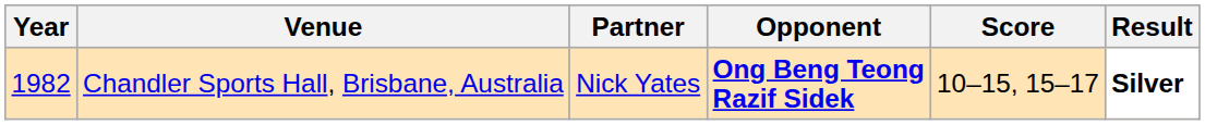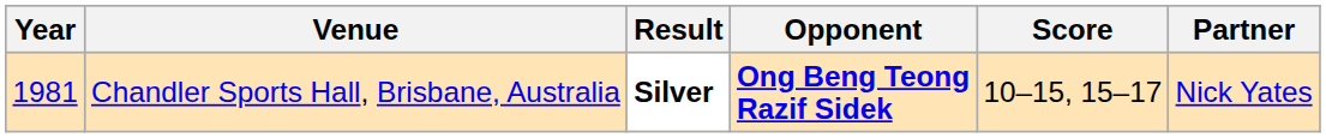columns swapped: Partner <-> Result
Chandler Sports Hall, Brisbane, Australia | Year: 1982 -> 1981
